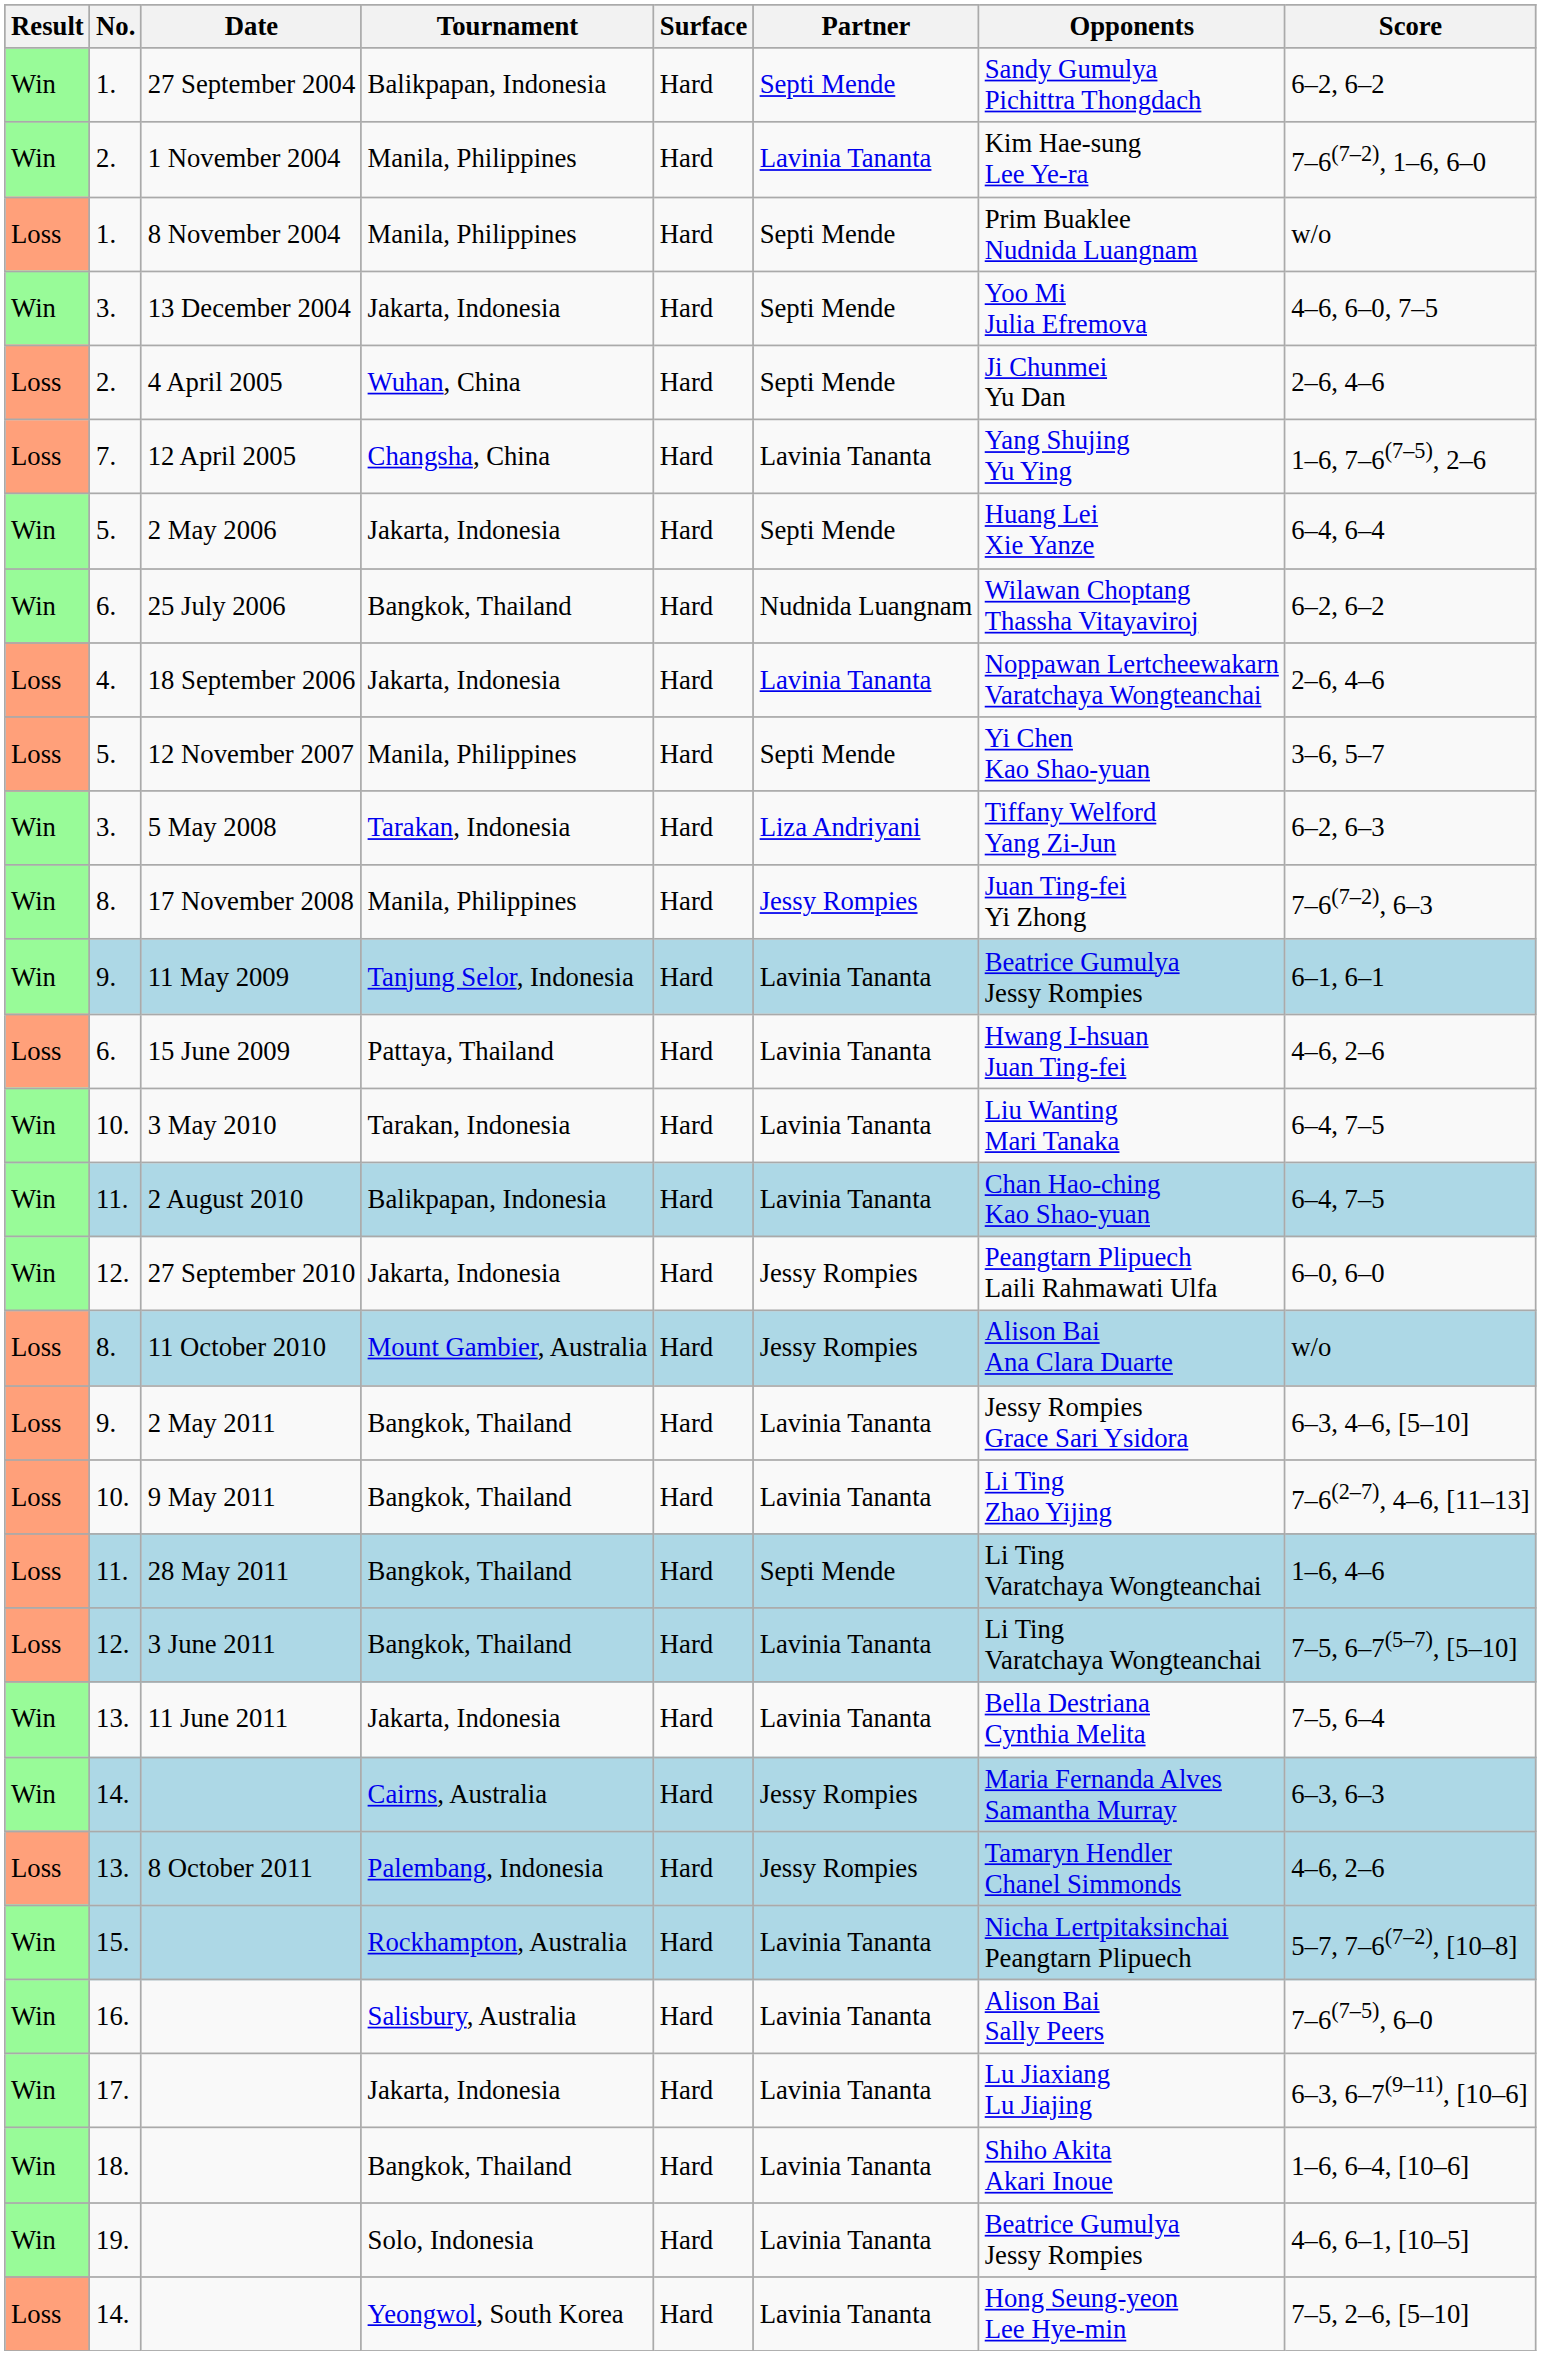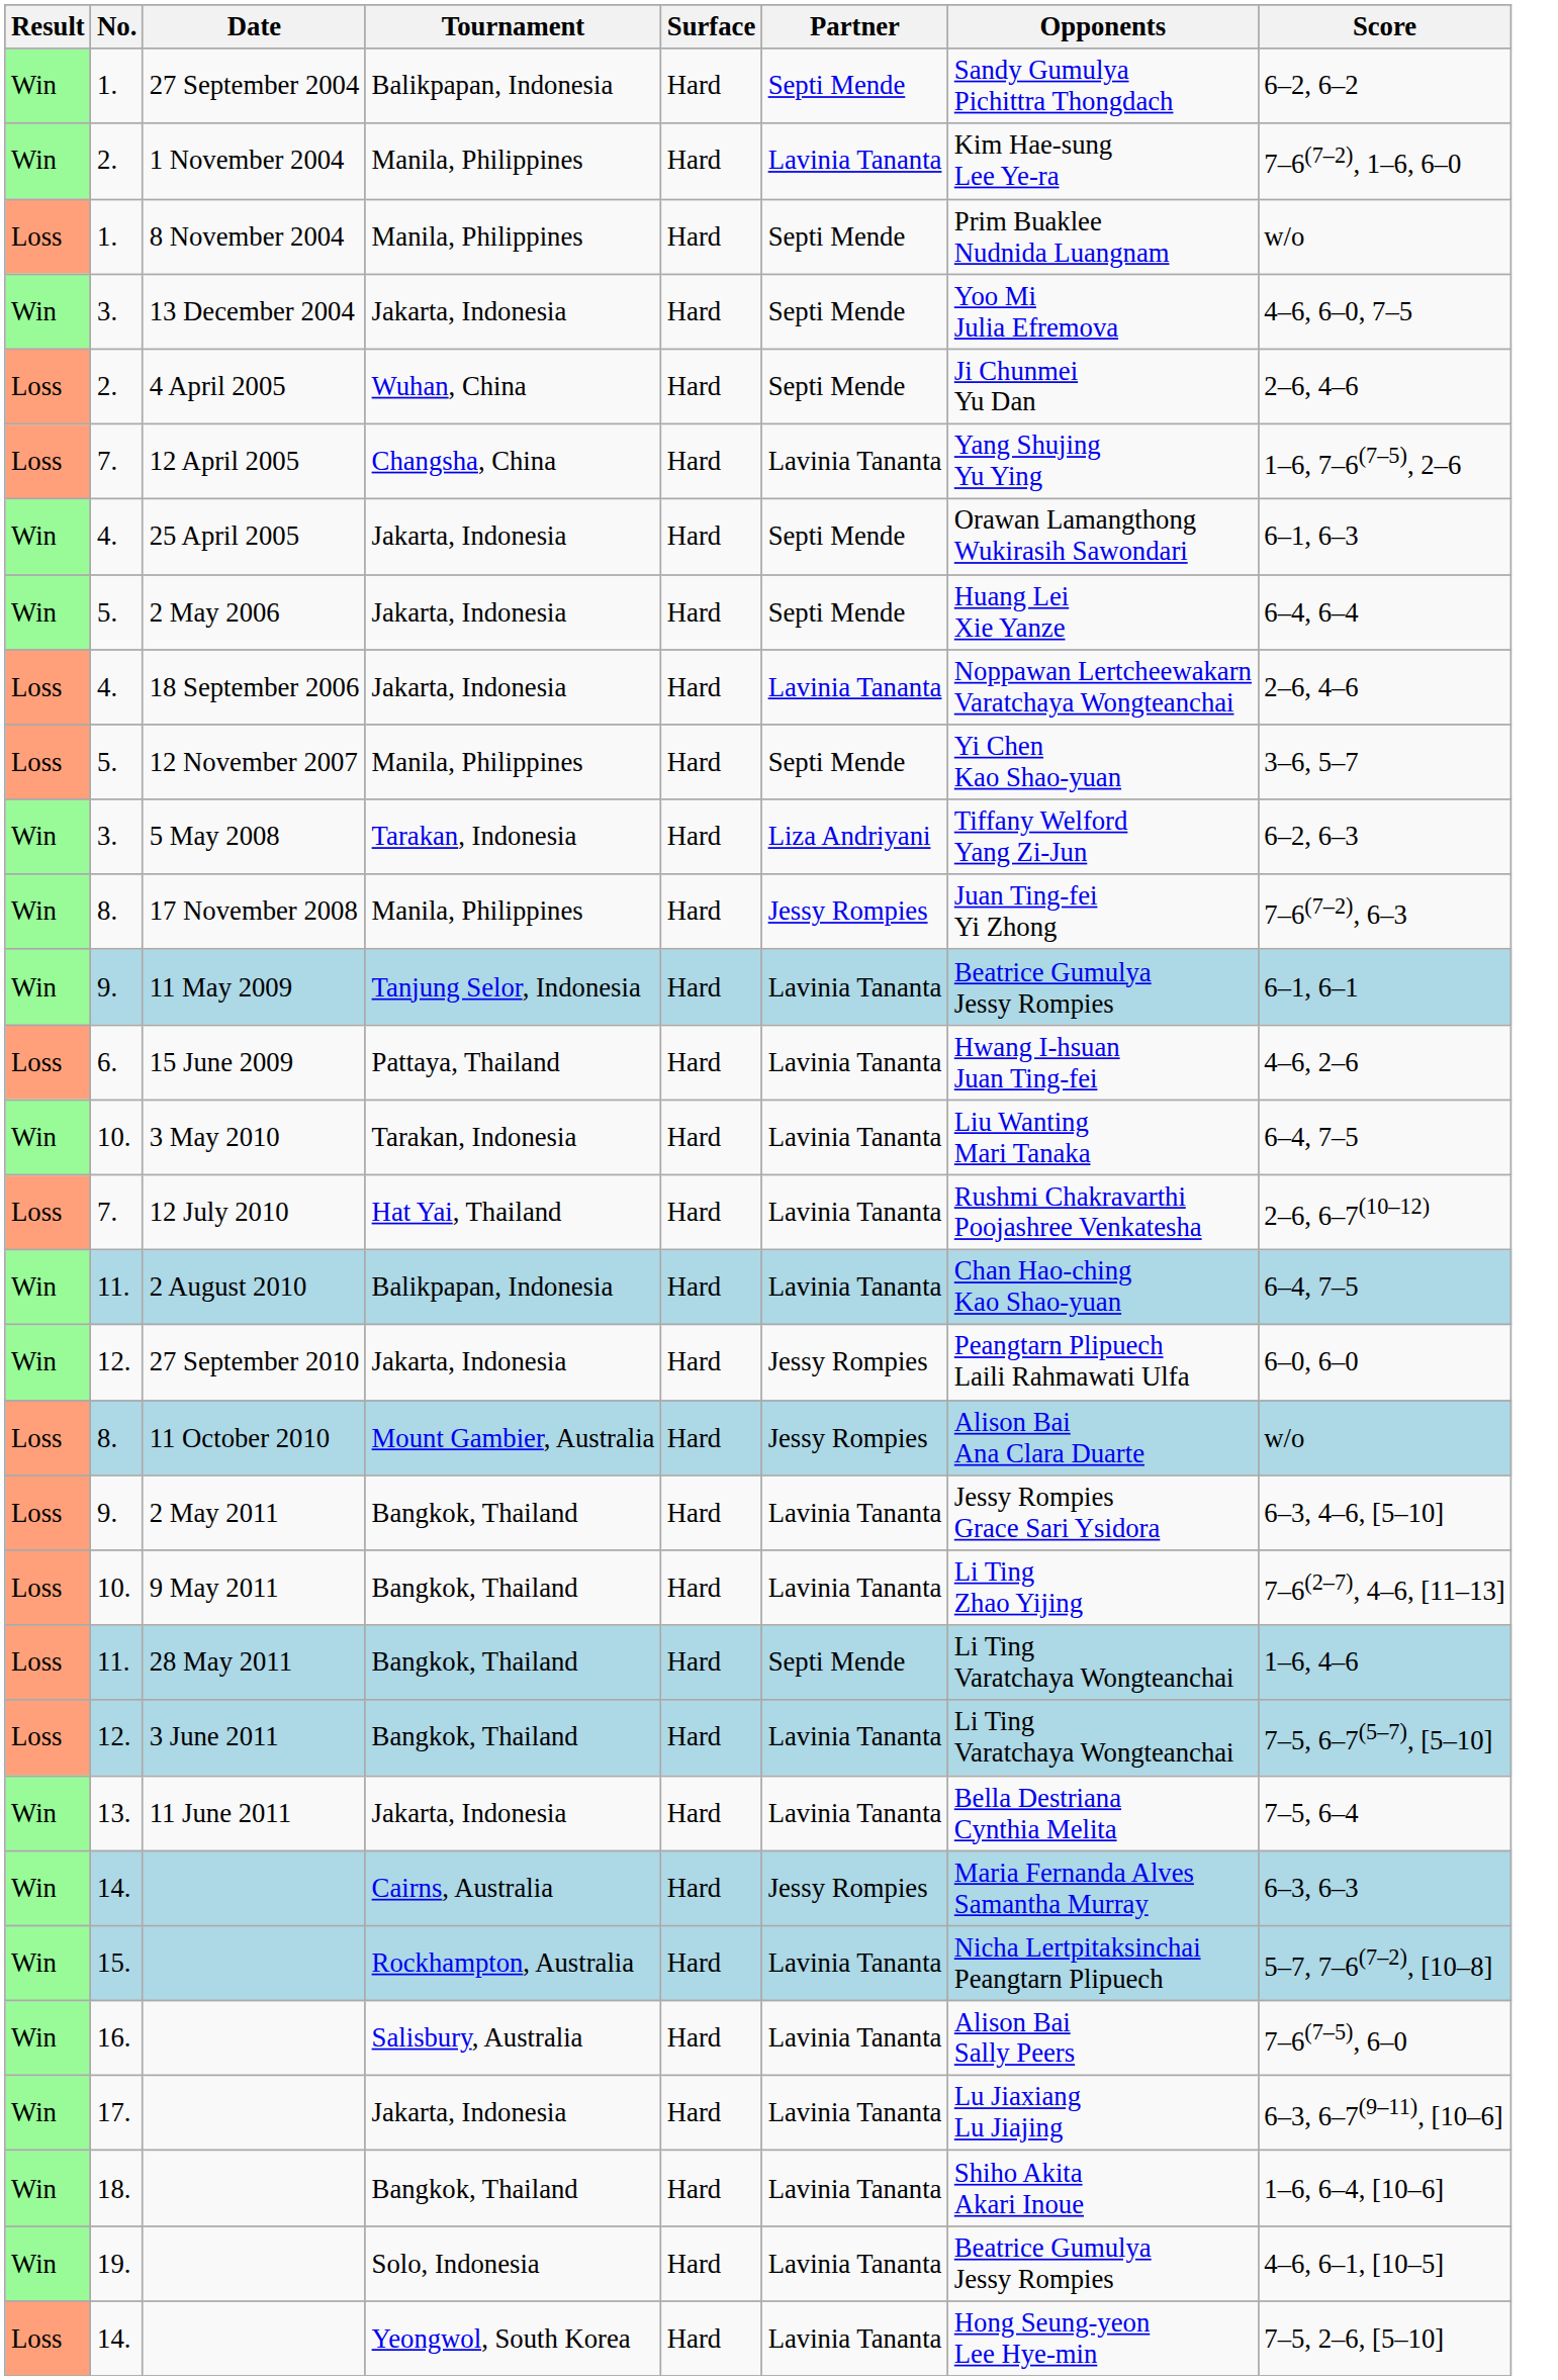+ row: Win | 4. | 25 April 2005 | Jakarta, Indonesia | Hard | Septi Mende | Orawan Lamangthong Wukirasih Sawondari | 6–1, 6–3
- row: Win | 6. | 25 July 2006 | Bangkok, Thailand | Hard | Nudnida Luangnam | Wilawan Choptang Thassha Vitayaviroj | 6–2, 6–2
+ row: Loss | 7. | 12 July 2010 | Hat Yai, Thailand | Hard | Lavinia Tananta | Rushmi Chakravarthi Poojashree Venkatesha | 2–6, 6–7(10–12)
- row: Loss | 13. | 8 October 2011 | Palembang, Indonesia | Hard | Jessy Rompies | Tamaryn Hendler Chanel Simmonds | 4–6, 2–6
